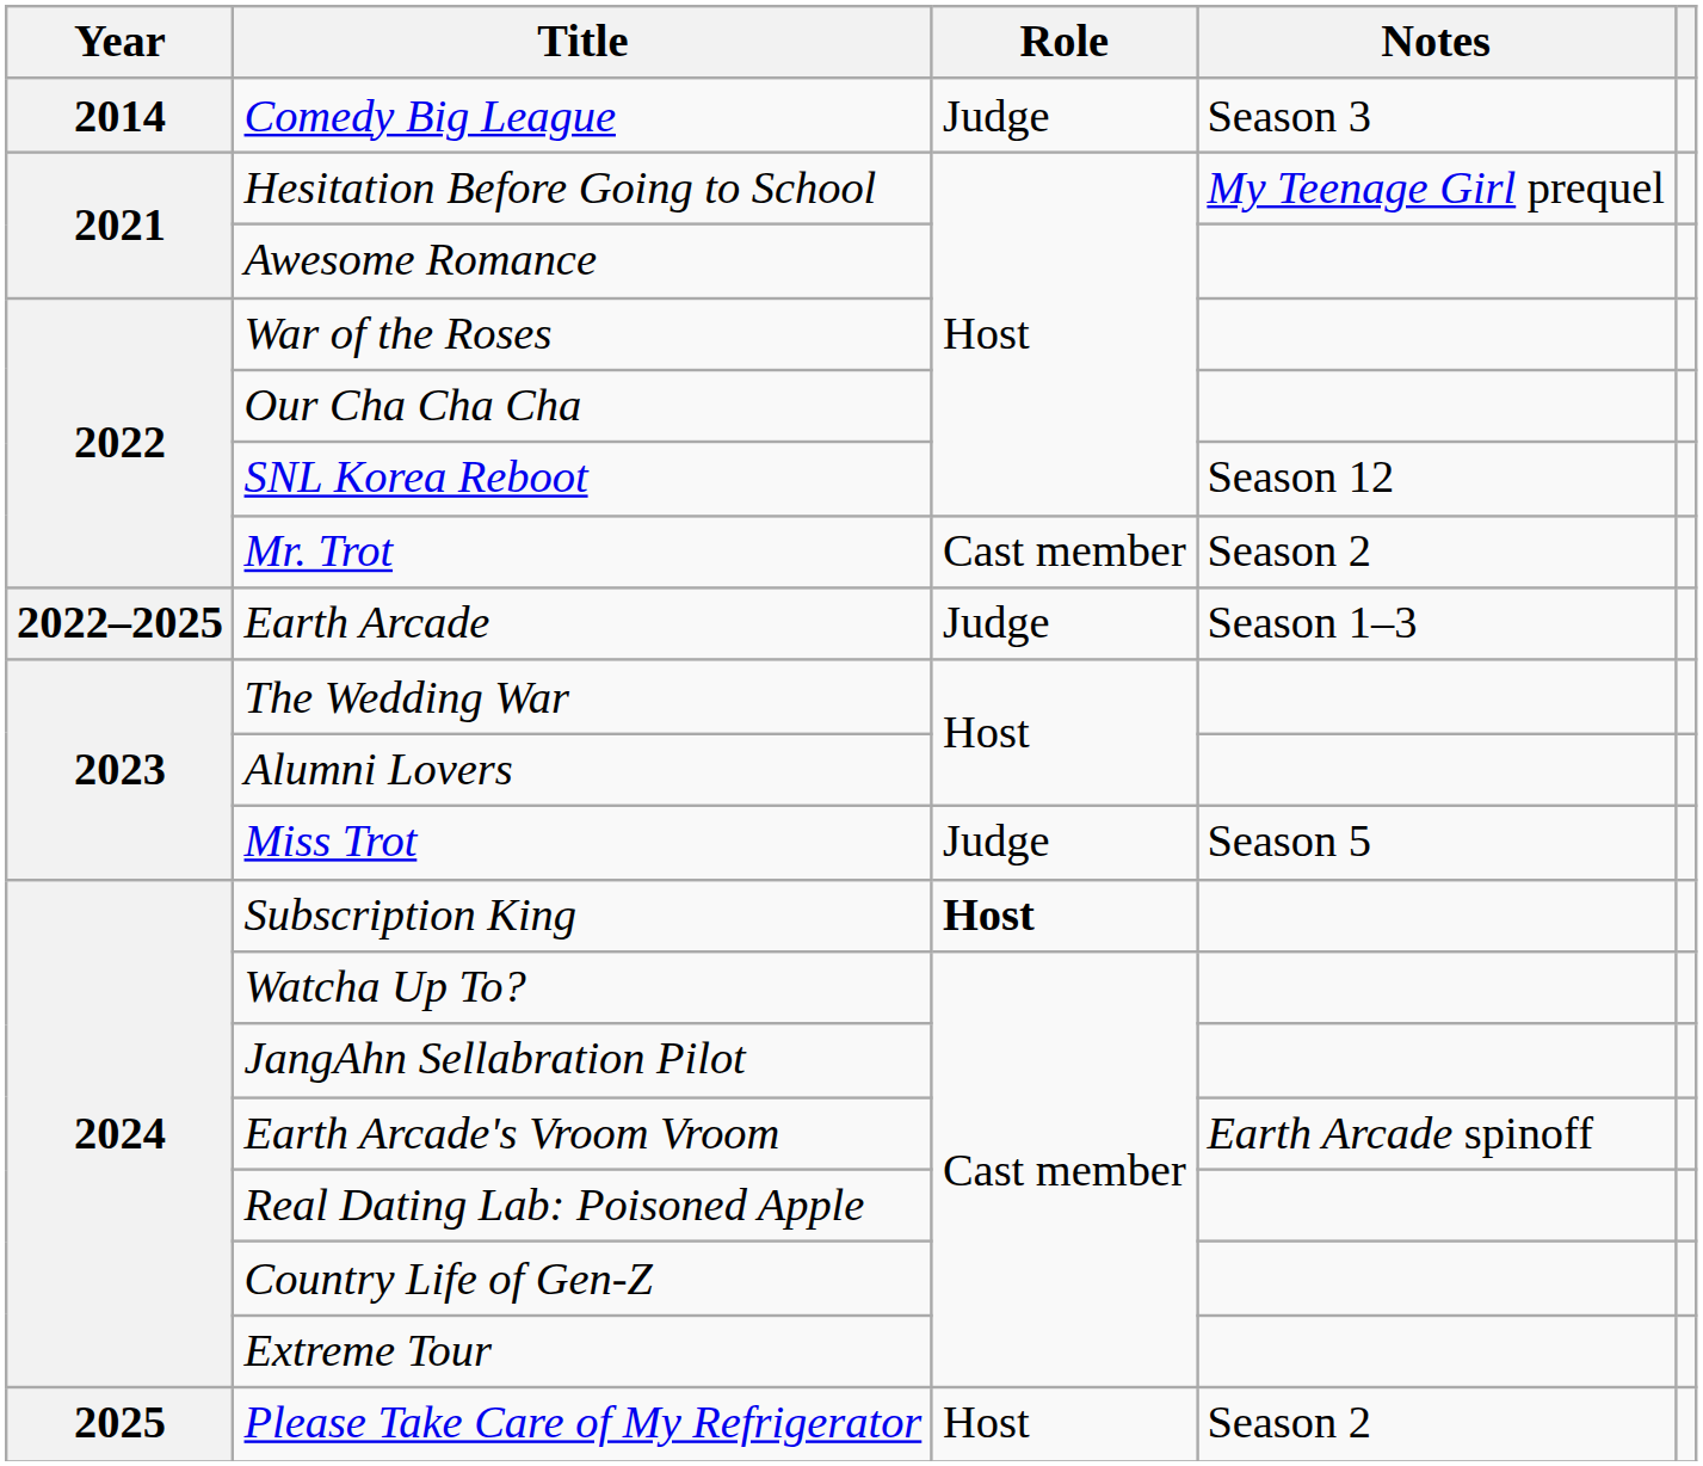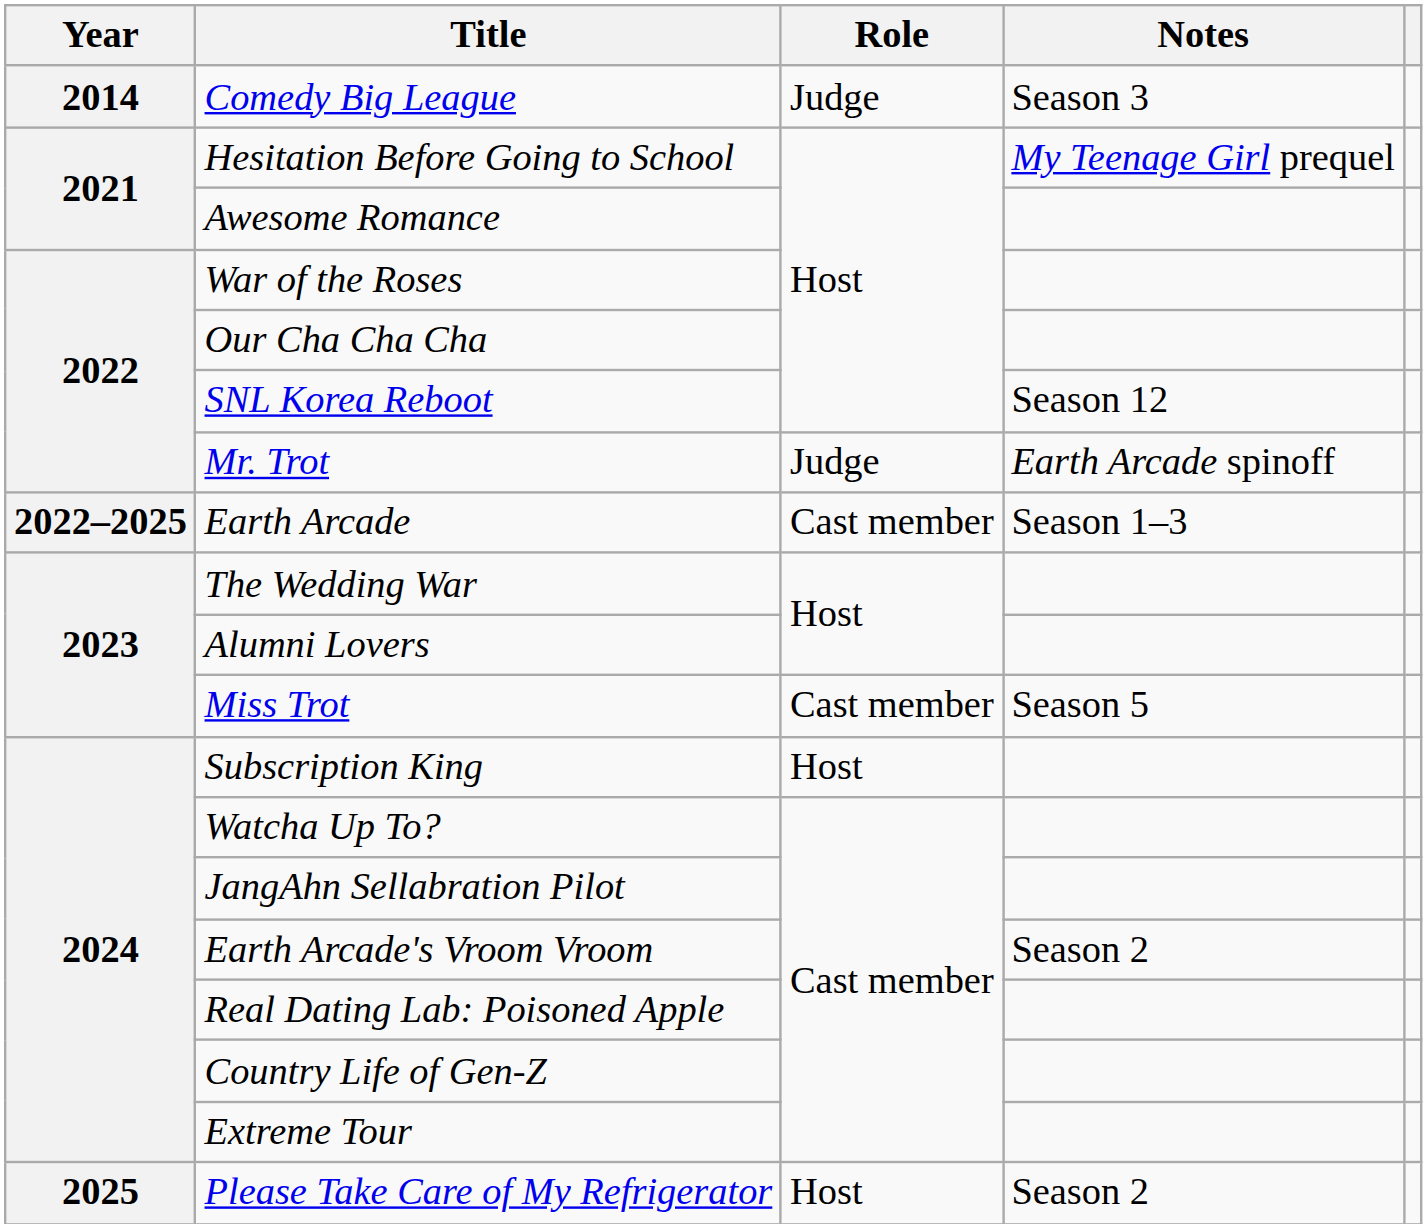Mr. Trot | Role: Cast member -> Judge
Mr. Trot | Notes: Season 2 -> Earth Arcade spinoff
Earth Arcade | Role: Judge -> Cast member
Miss Trot | Role: Judge -> Cast member
Subscription King | Role: bold -> normal
Earth Arcade's Vroom Vroom | Notes: Earth Arcade spinoff -> Season 2
